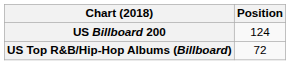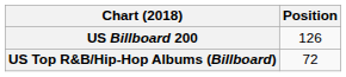US Billboard 200 | Position: 124 -> 126
